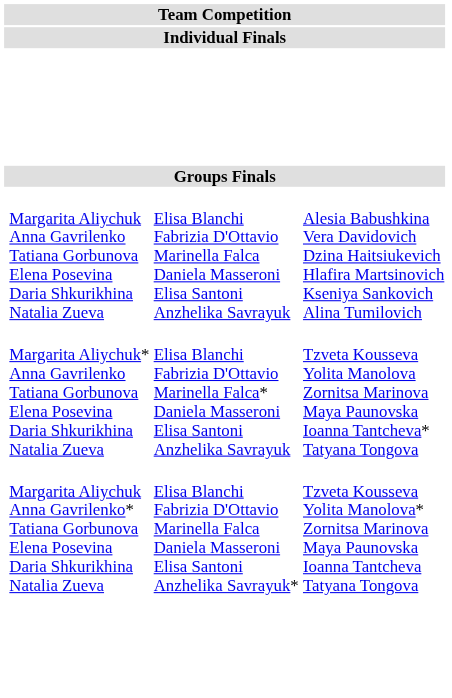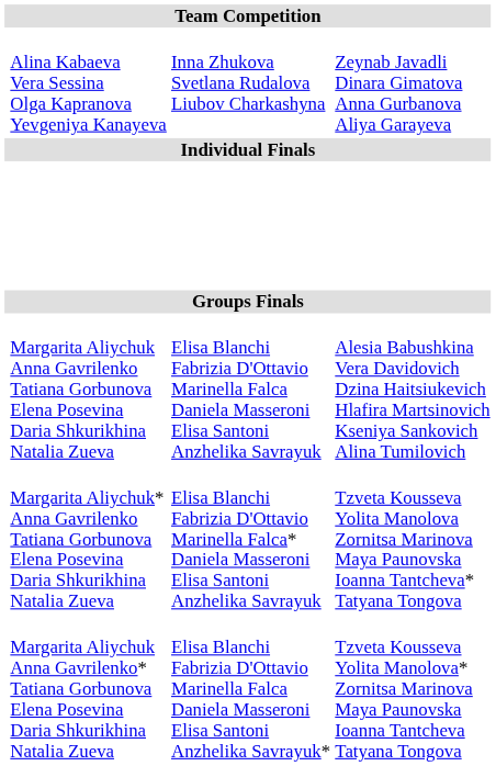+ row: Alina Kabaeva Vera Sessina Olga Kapranova Yevgeniya Kanayeva | Inna Zhukova Svetlana Rudalova Liubov Charkashyna | Zeynab Javadli Dinara Gimatova Anna Gurbanova Aliya Garayeva
